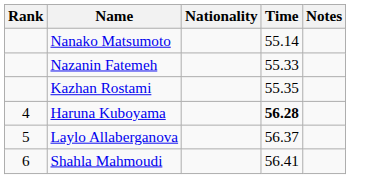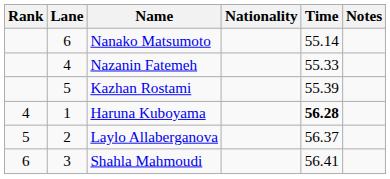+ column: Lane | 6 | 4 | 5 | 1 | 2 | 3
Kazhan Rostami | Time: 55.35 -> 55.39
